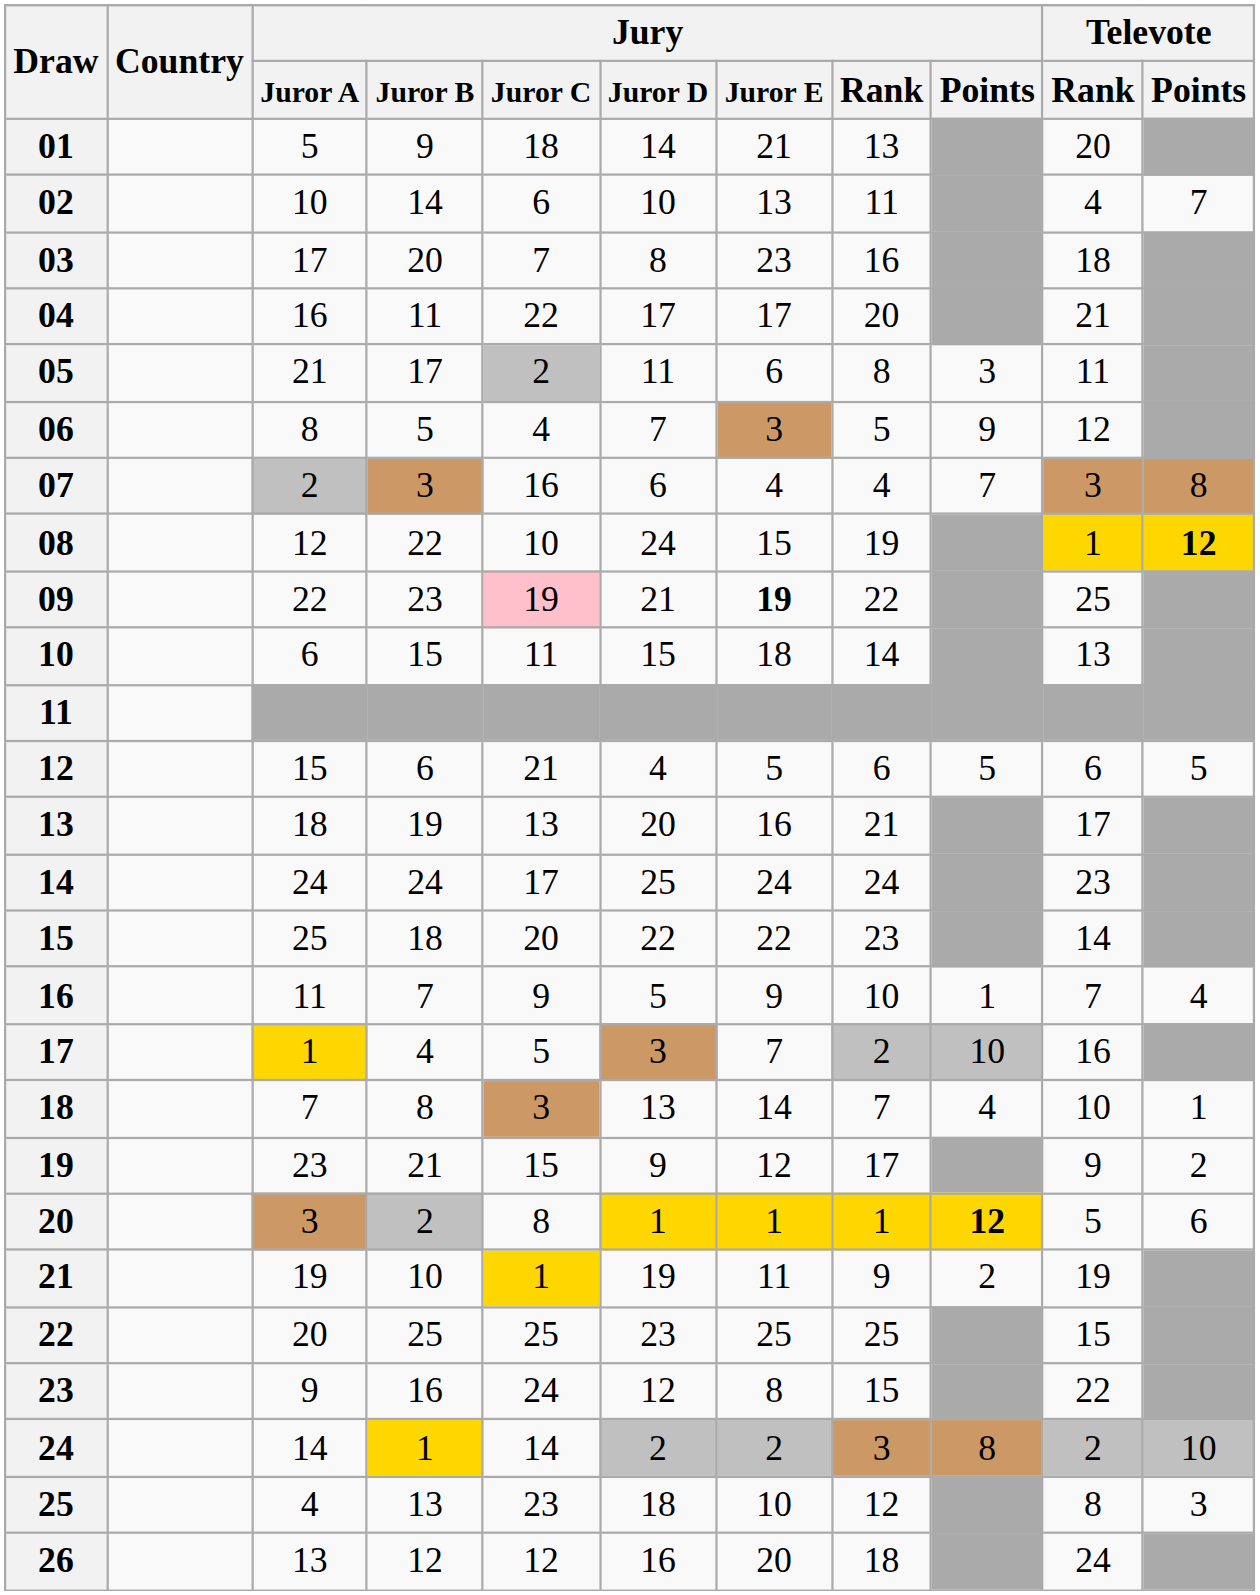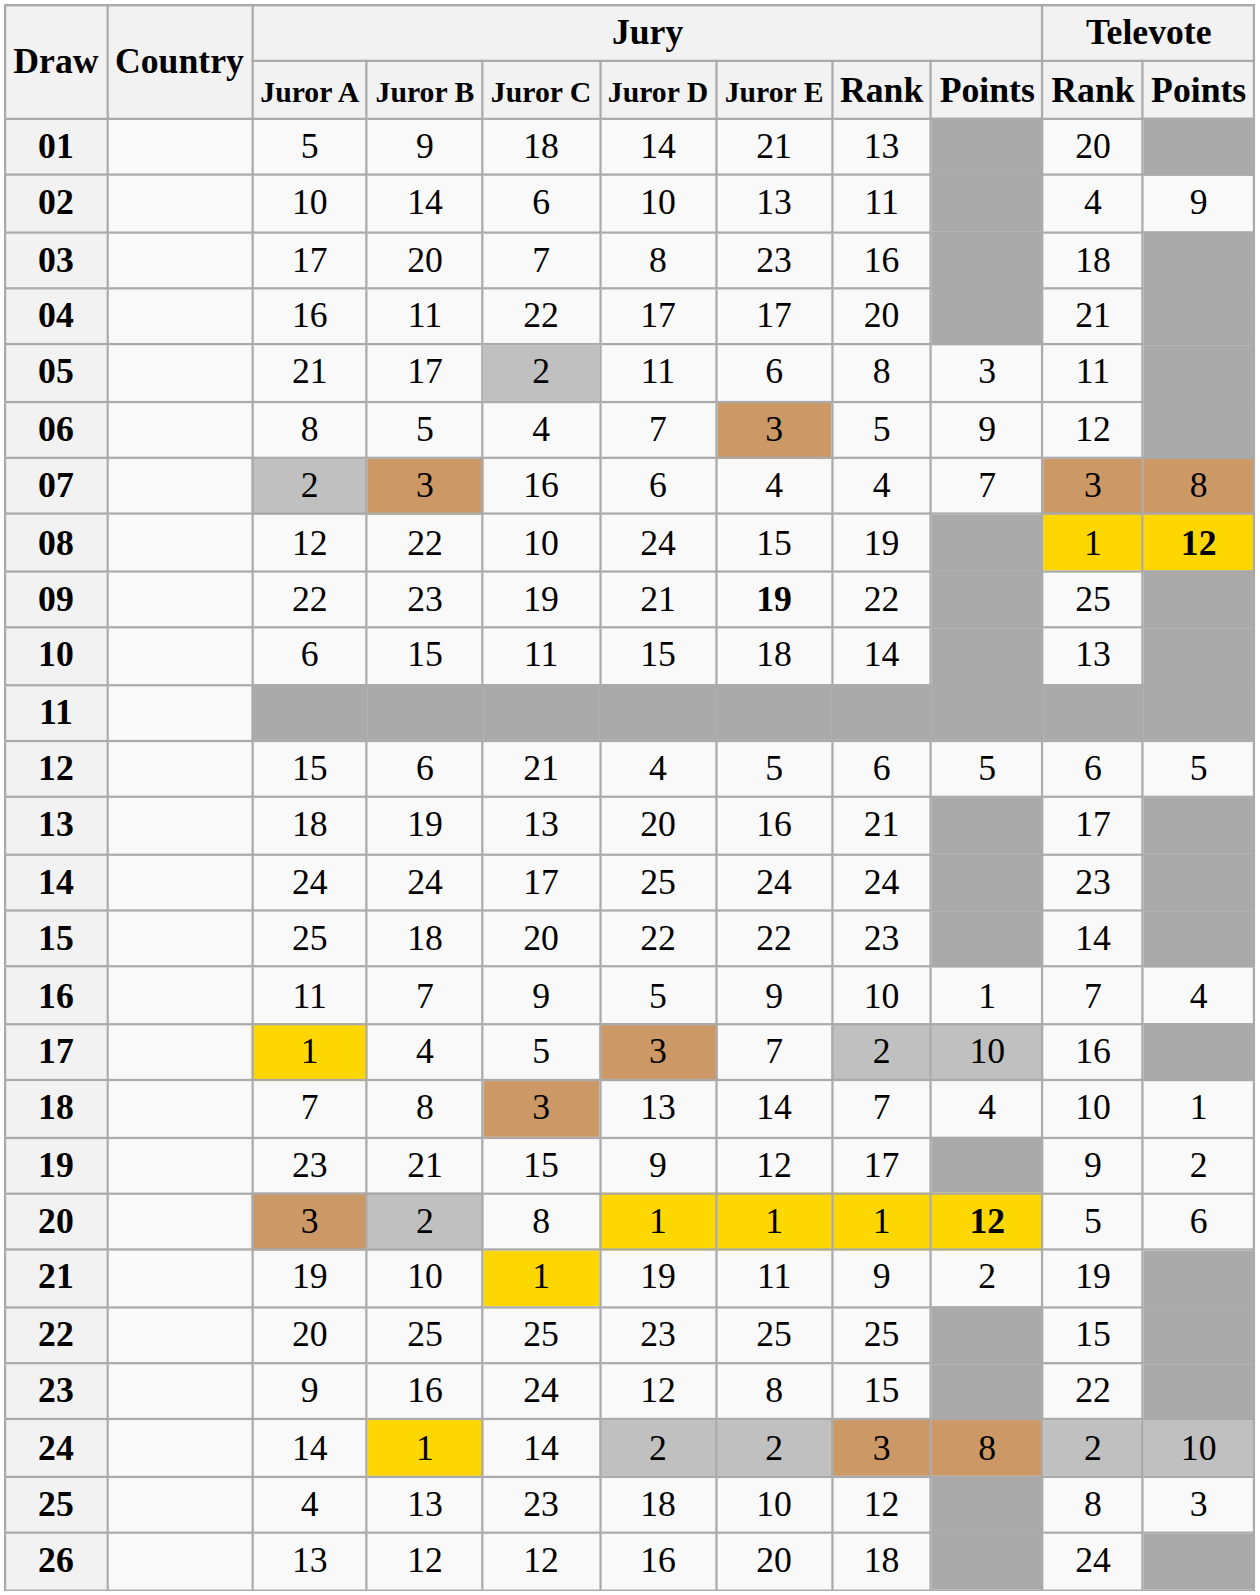02 | Televote / Points: 7 -> 9
09 | Jury / Juror C: pink background -> no background
